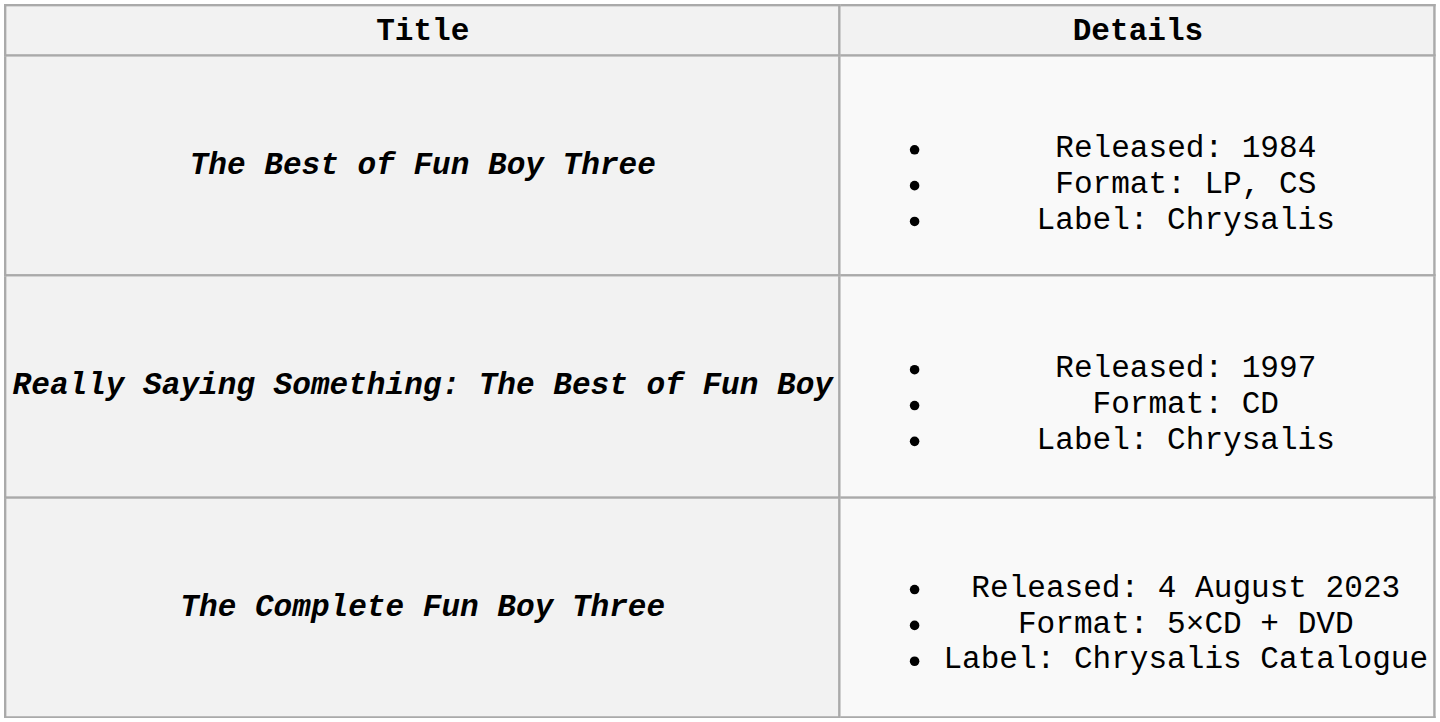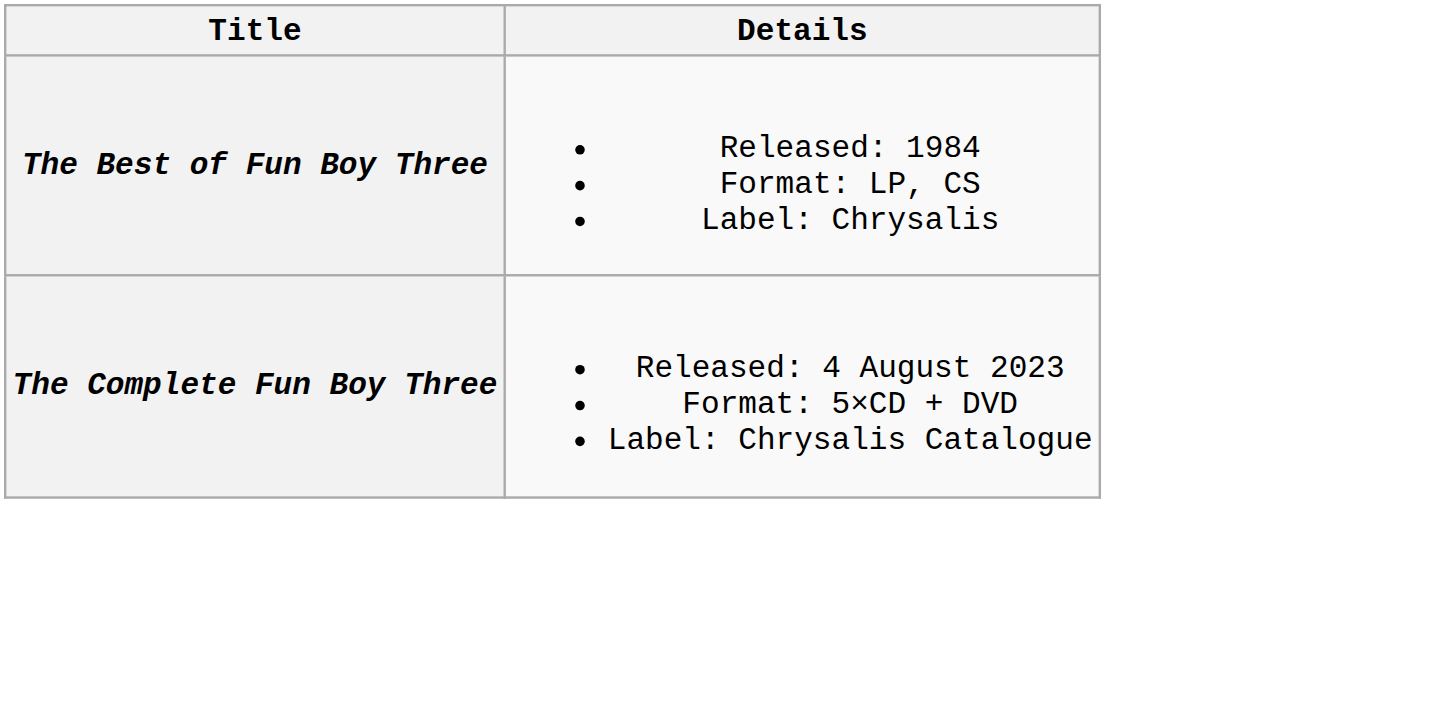- row: Really Saying Something: The Best of Fun Boy | Released: 1997 Format: CD Label: Chrysalis
